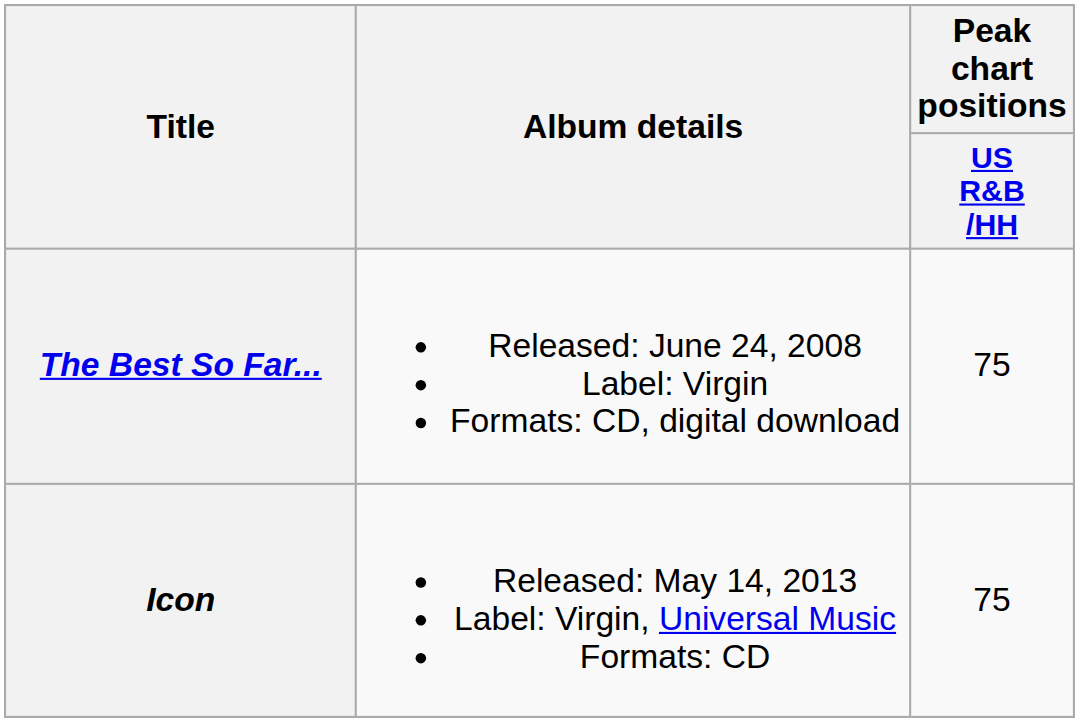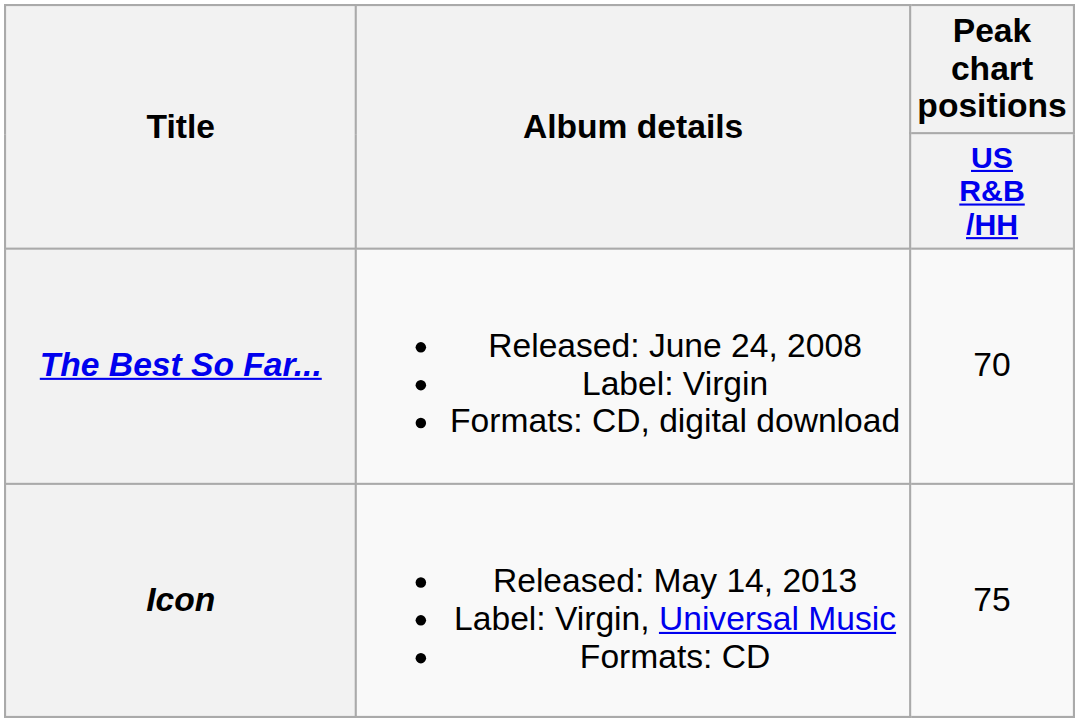The Best So Far... | Peak chart positions / US R&B /HH: 75 -> 70
